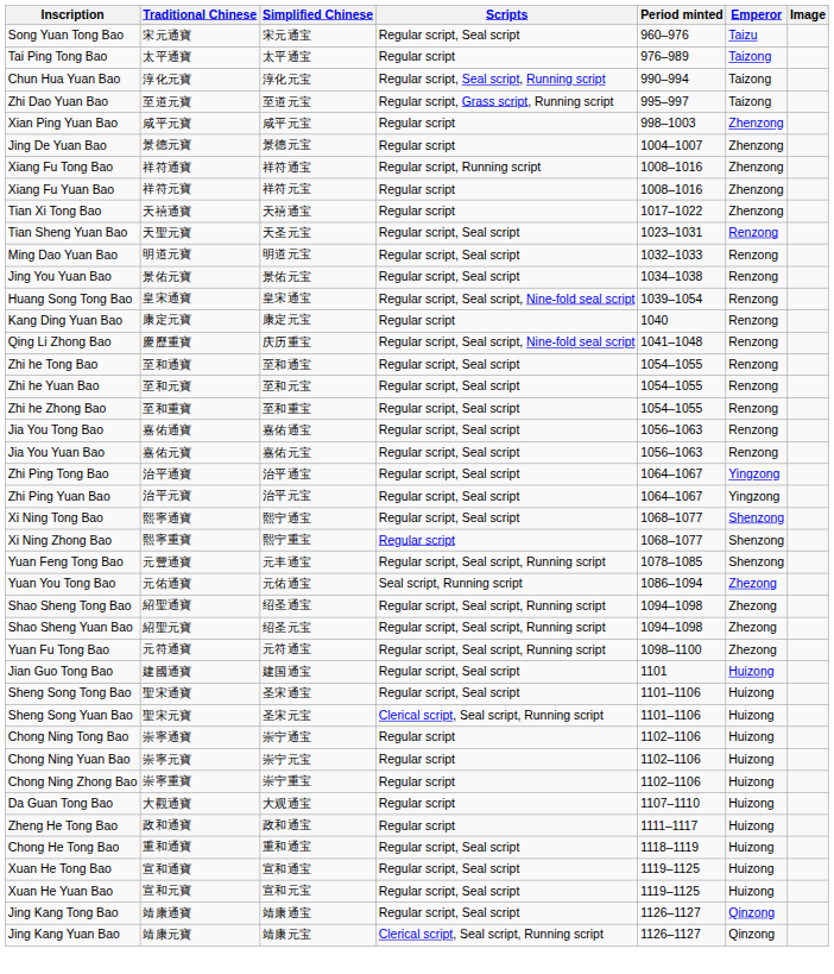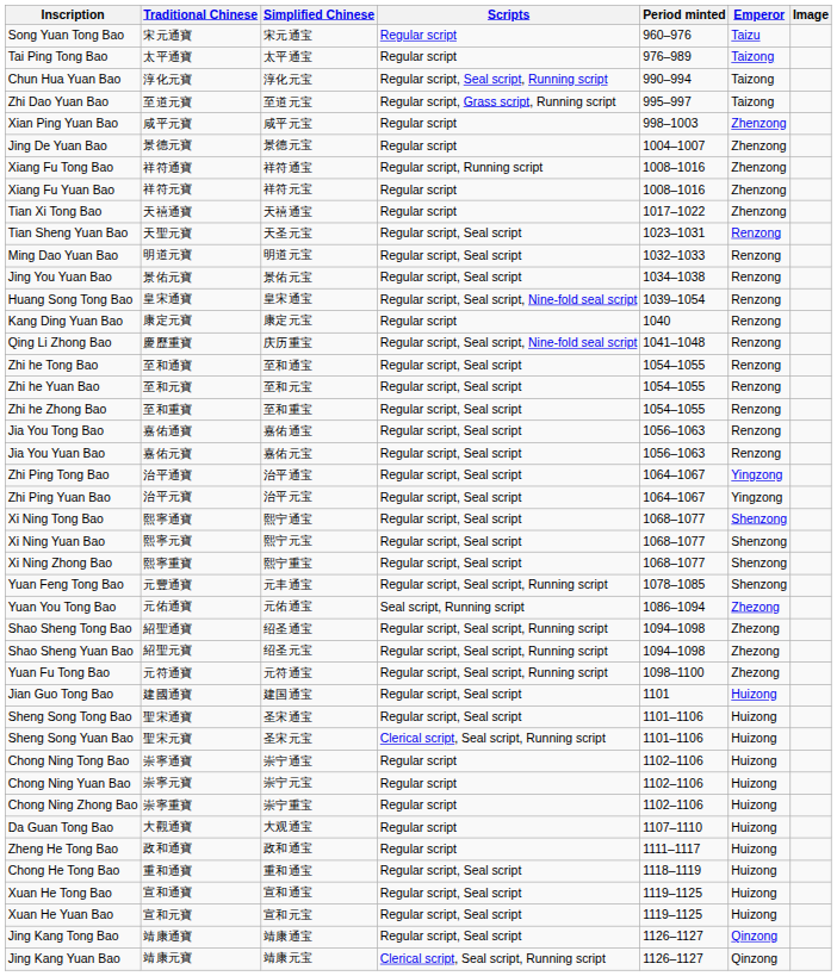Song Yuan Tong Bao | Scripts: Regular script, Seal script -> Regular script
+ row: Xi Ning Yuan Bao | 熙寧元寶 | 熙宁元宝 | Regular script, Seal script | 1068–1077 | Shenzong
Xi Ning Zhong Bao | Scripts: Regular script -> Regular script, Seal script
